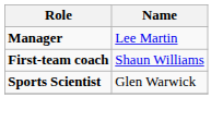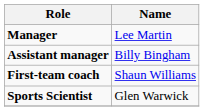+ row: Assistant manager | Billy Bingham
